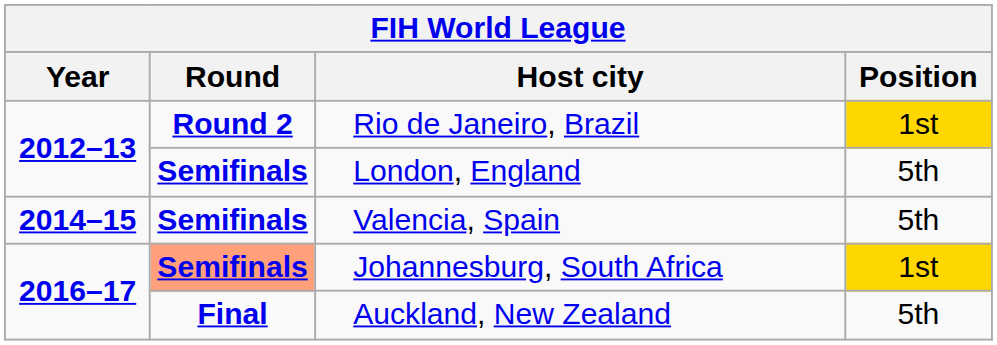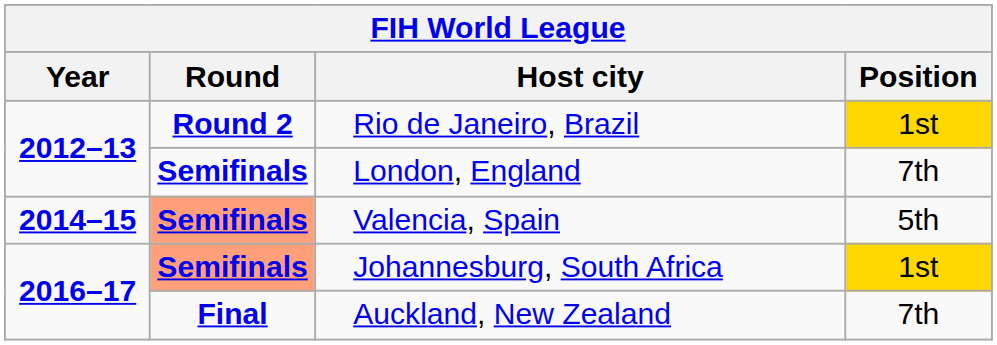London, England | Position: 5th -> 7th
Valencia, Spain | Round: no background -> lightsalmon background
Auckland, New Zealand | Position: 5th -> 7th
